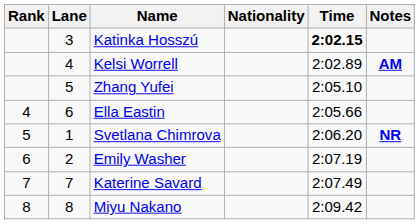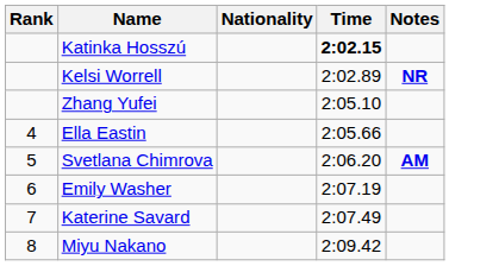- column: Lane | 3 | 4 | 5 | 6 | 1 | 2 | 7 | 8
Kelsi Worrell | Notes: AM -> NR
Svetlana Chimrova | Notes: NR -> AM
